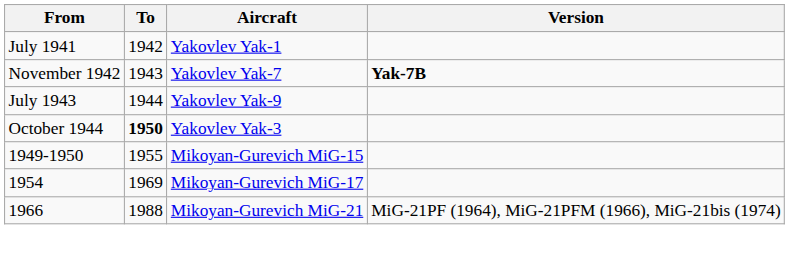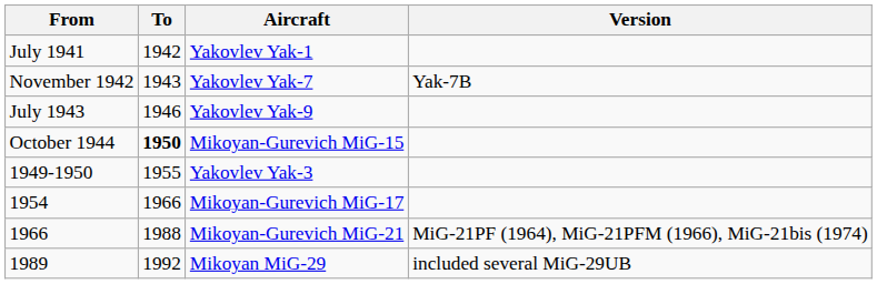November 1942 | Version: bold -> normal
July 1943 | To: 1944 -> 1946
October 1944 | Aircraft: Yakovlev Yak-3 -> Mikoyan-Gurevich MiG-15
1949-1950 | Aircraft: Mikoyan-Gurevich MiG-15 -> Yakovlev Yak-3
1954 | To: 1969 -> 1966
+ row: 1989 | 1992 | Mikoyan MiG-29 | included several MiG-29UB
